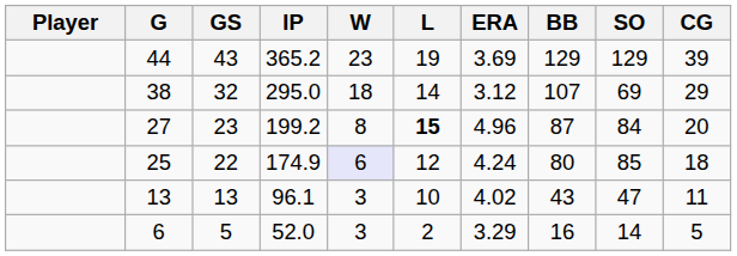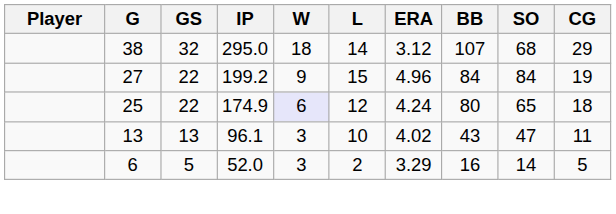- row: 44 | 43 | 365.2 | 23 | 19 | 3.69 | 129 | 129 | 39
38 | SO: 69 -> 68
27 | GS: 23 -> 22
27 | W: 8 -> 9
27 | L: bold -> normal
27 | BB: 87 -> 84
27 | CG: 20 -> 19
25 | SO: 85 -> 65
